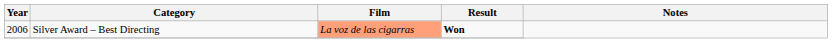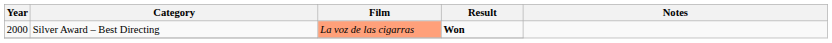Silver Award – Best Directing | Year: 2006 -> 2000
